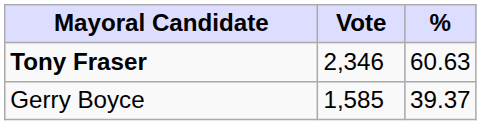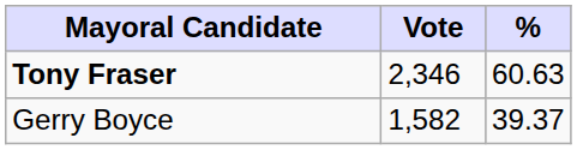Gerry Boyce | Vote: 1,585 -> 1,582
